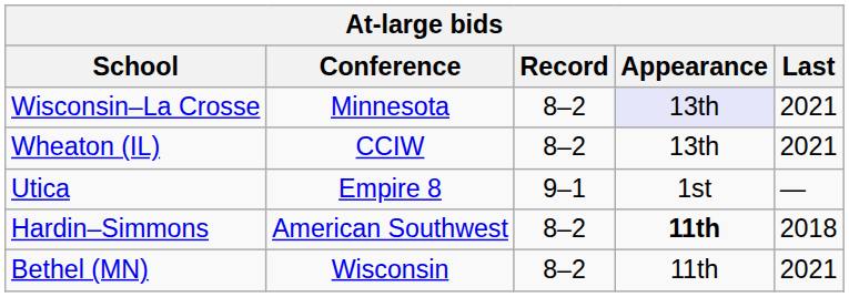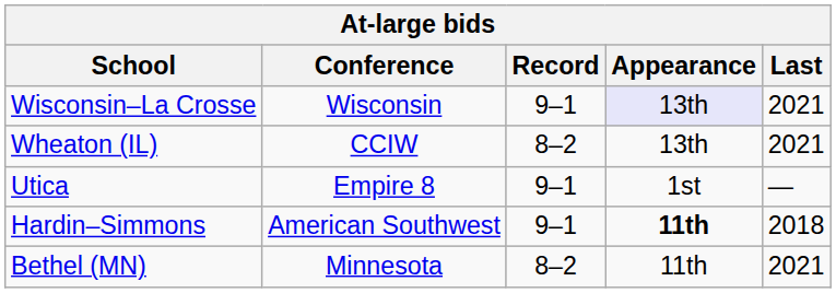Wisconsin–La Crosse | Conference: Minnesota -> Wisconsin
Wisconsin–La Crosse | Record: 8–2 -> 9–1
Hardin–Simmons | Record: 8–2 -> 9–1
Bethel (MN) | Conference: Wisconsin -> Minnesota
